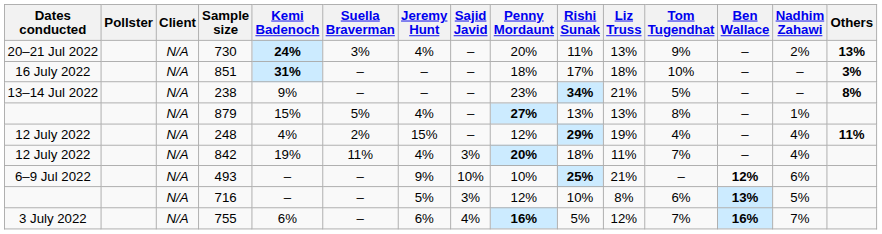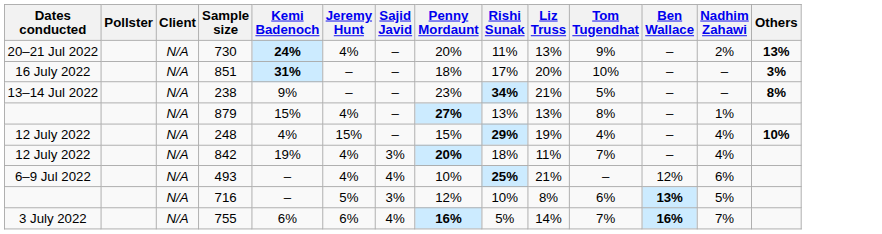- column: Suella Braverman | 3% | – | – | 5% | 2% | 11% | – | – | –
851 | Liz Truss: 18% -> 20%
248 | Penny Mordaunt: 12% -> 15%
248 | Others: 11% -> 10%
493 | Jeremy Hunt: 9% -> 4%
493 | Sajid Javid: 10% -> 4%
493 | Ben Wallace: bold -> normal
755 | Liz Truss: 12% -> 14%
